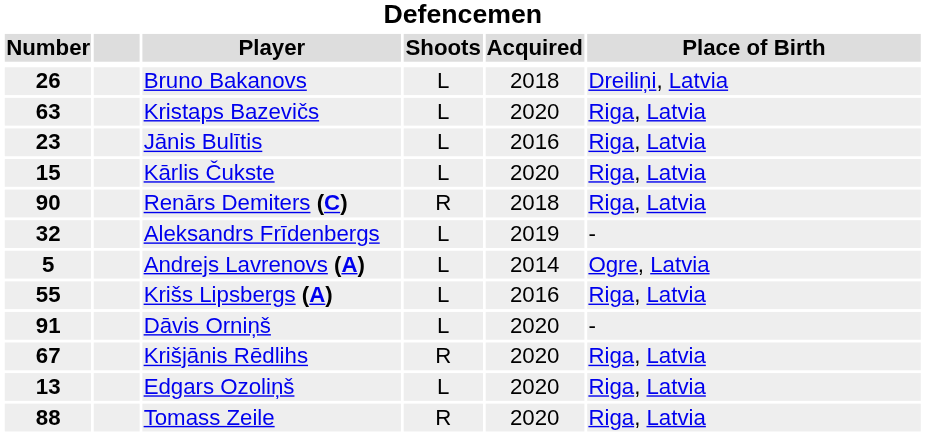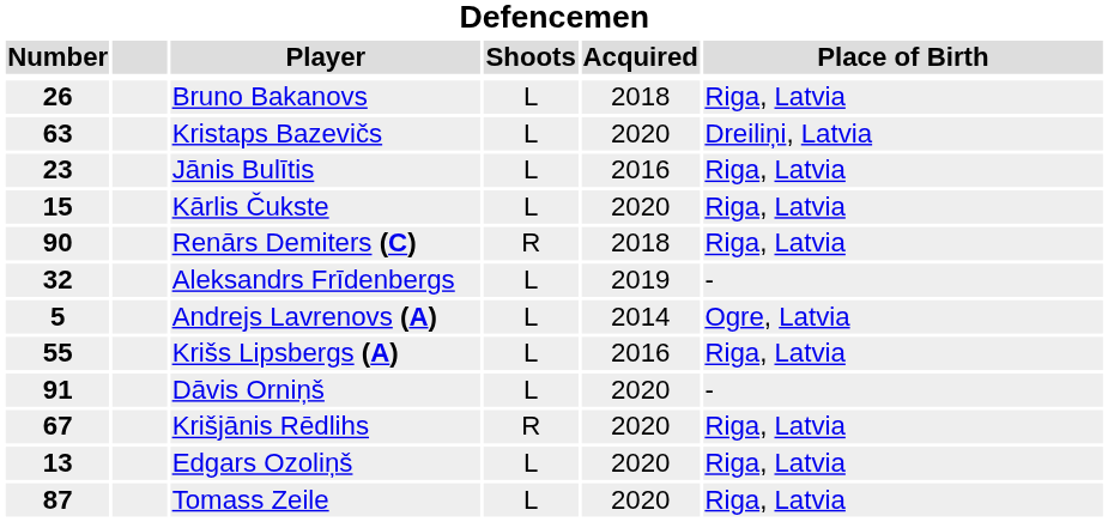Bruno Bakanovs | Place of Birth: Dreiliņi, Latvia -> Riga, Latvia
Kristaps Bazevičs | Place of Birth: Riga, Latvia -> Dreiliņi, Latvia
Tomass Zeile | Number: 88 -> 87
Tomass Zeile | Shoots: R -> L
